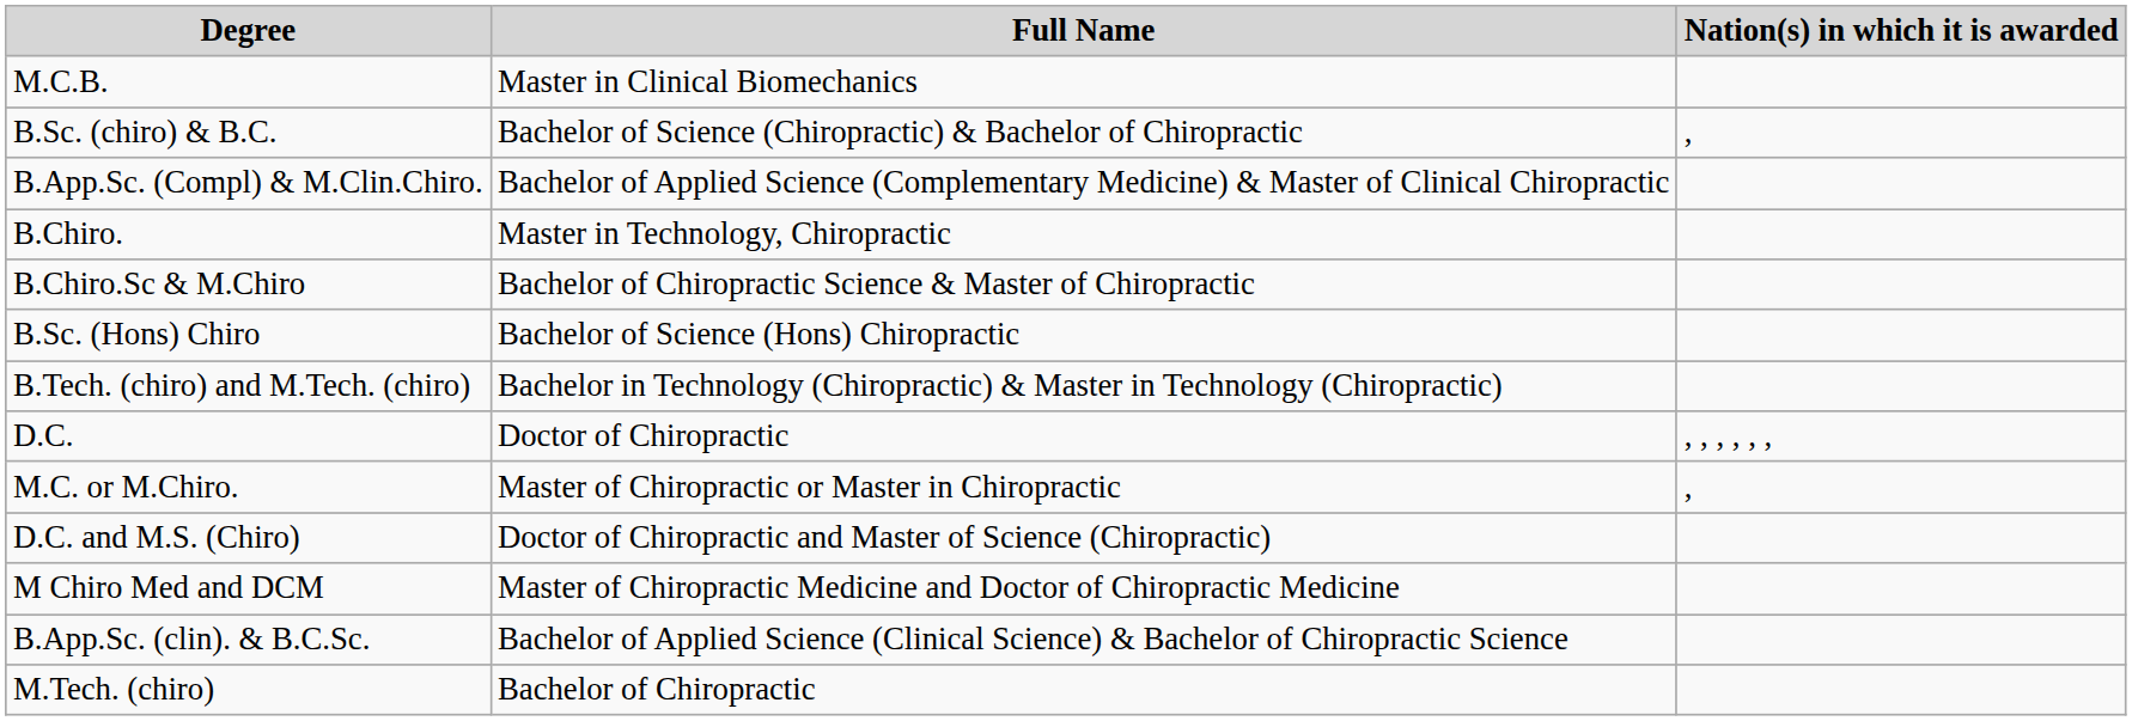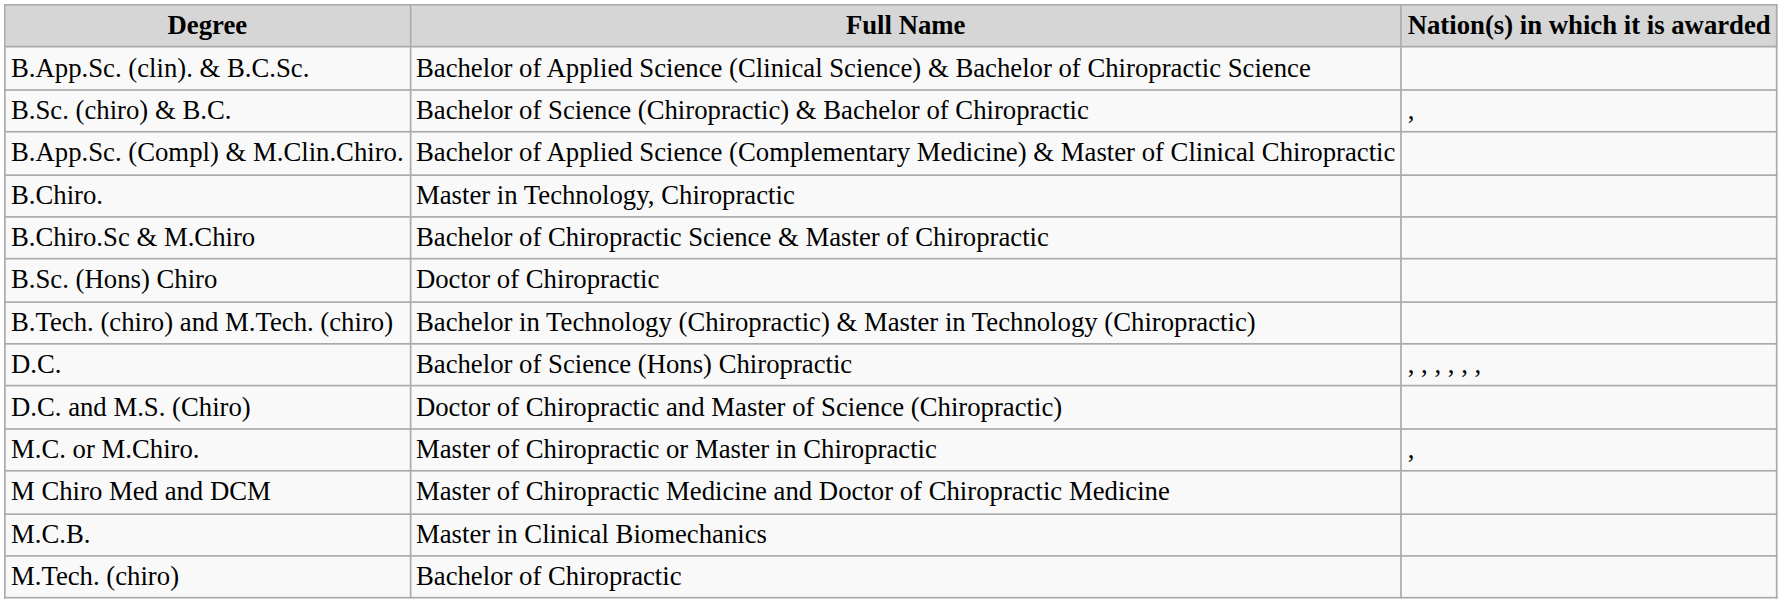rows swapped: B.App.Sc. (clin). & B.C.Sc. <-> M.C.B.
B.Sc. (Hons) Chiro | Full Name: Bachelor of Science (Hons) Chiropractic -> Doctor of Chiropractic
D.C. | Full Name: Doctor of Chiropractic -> Bachelor of Science (Hons) Chiropractic
rows swapped: D.C. and M.S. (Chiro) <-> M.C. or M.Chiro.
